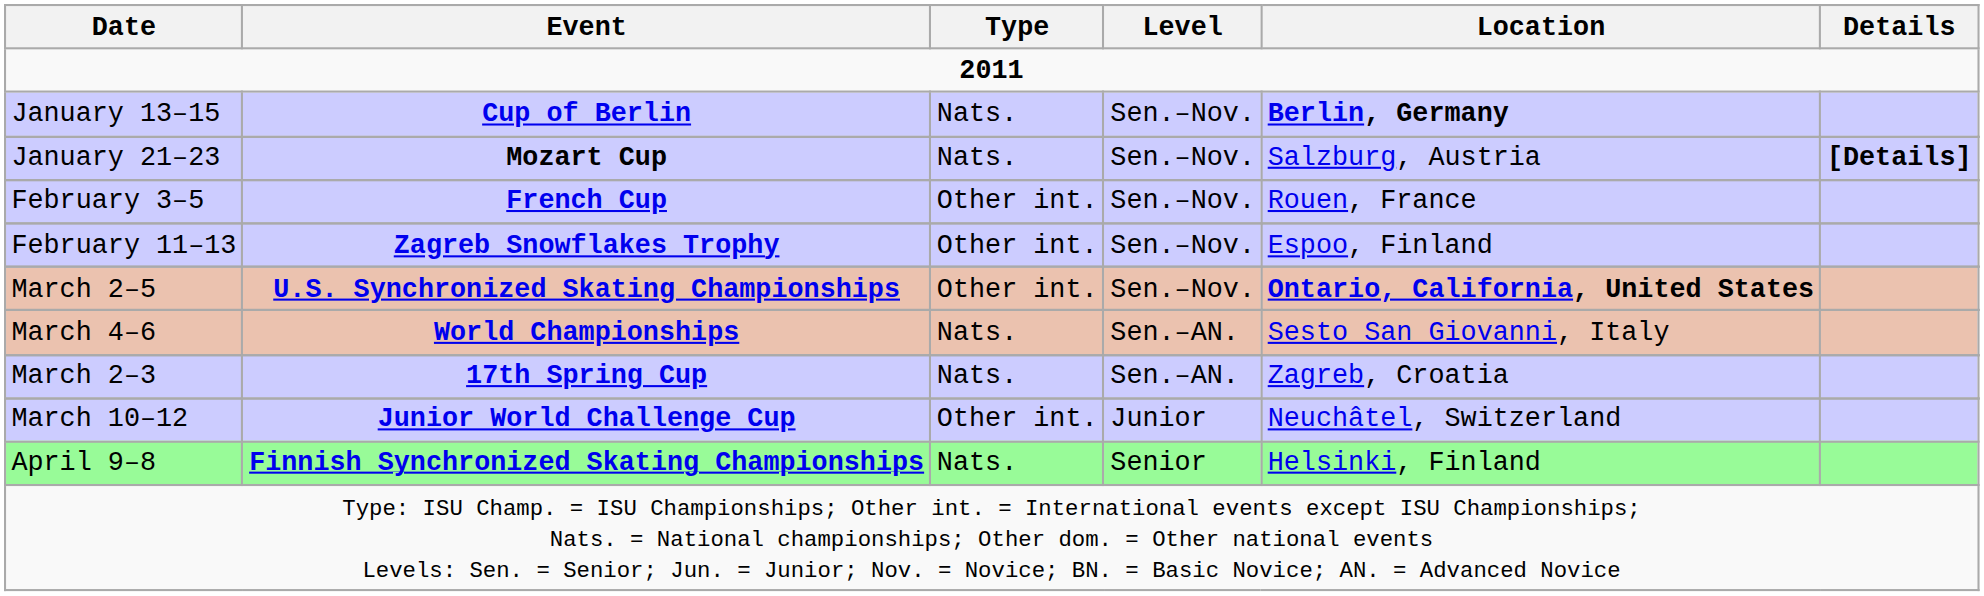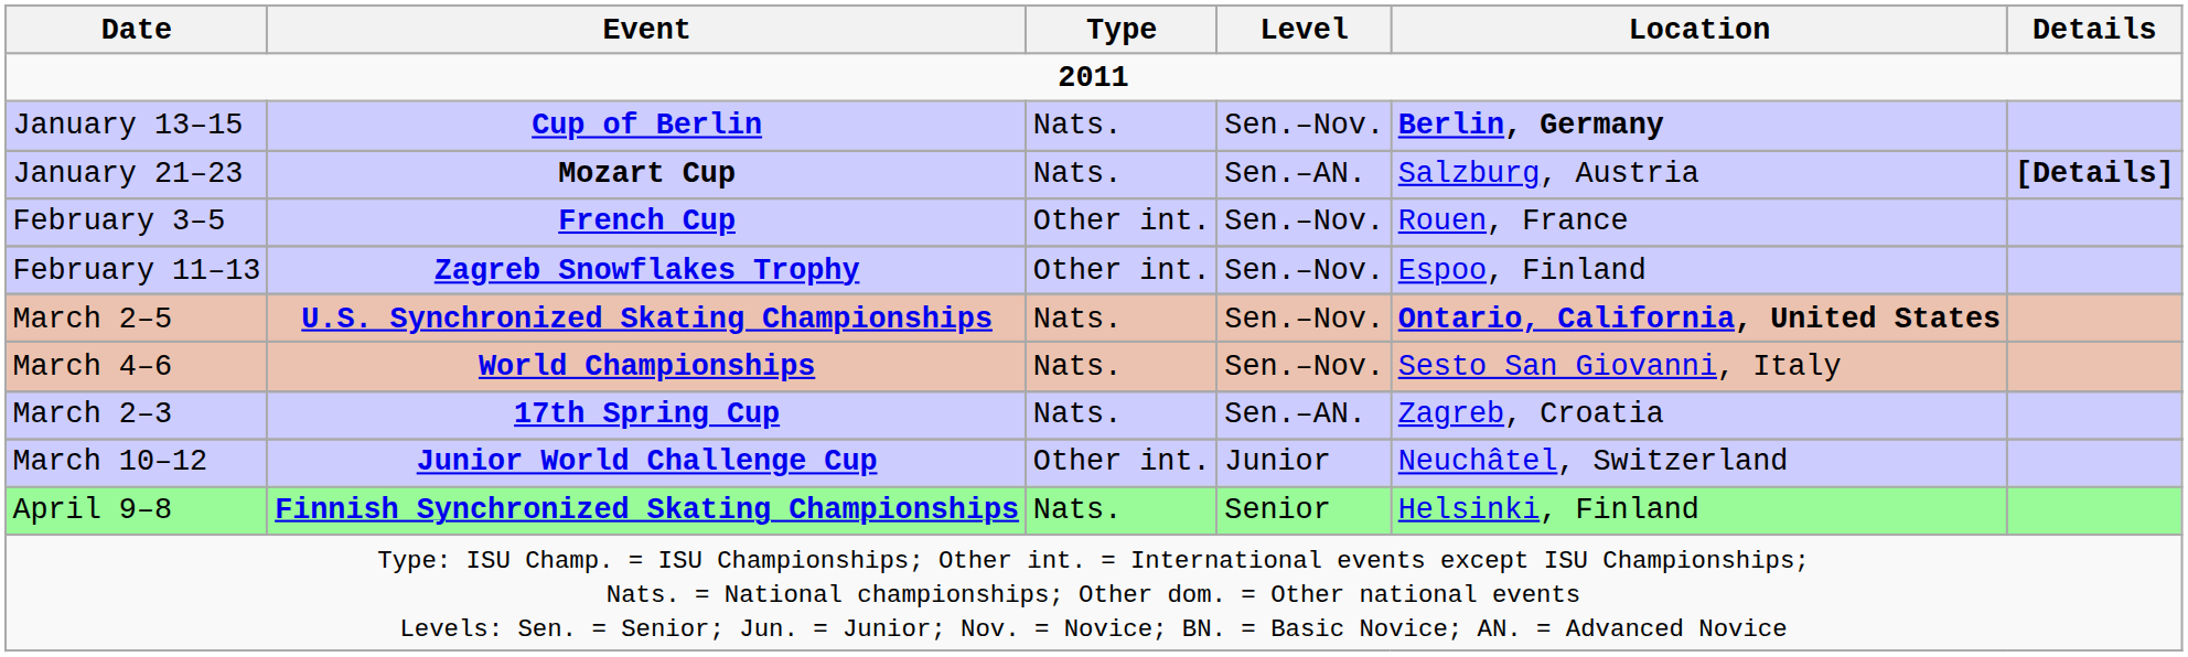January 21–23 | Level: Sen.–Nov. -> Sen.–AN.
March 2–5 | Type: Other int. -> Nats.
March 4–6 | Level: Sen.–AN. -> Sen.–Nov.
